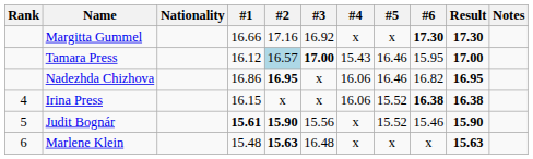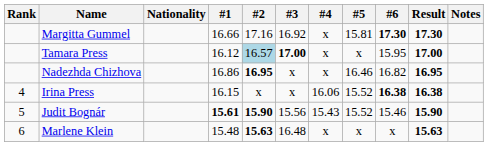Margitta Gummel | #5: x -> 15.81
Tamara Press | #4: 15.43 -> x
Tamara Press | #5: 16.46 -> x
Nadezhda Chizhova | #4: 16.06 -> x
Judit Bognár | #4: x -> 15.43
